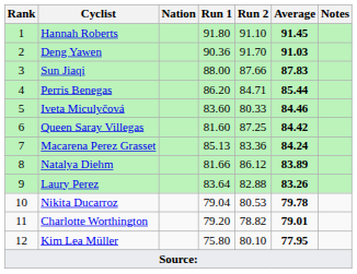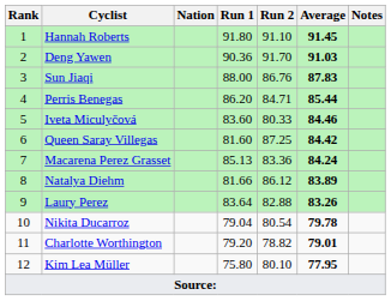Sun Jiaqi | Run 2: 87.66 -> 86.76
Nikita Ducarroz | Run 2: 80.53 -> 80.54
